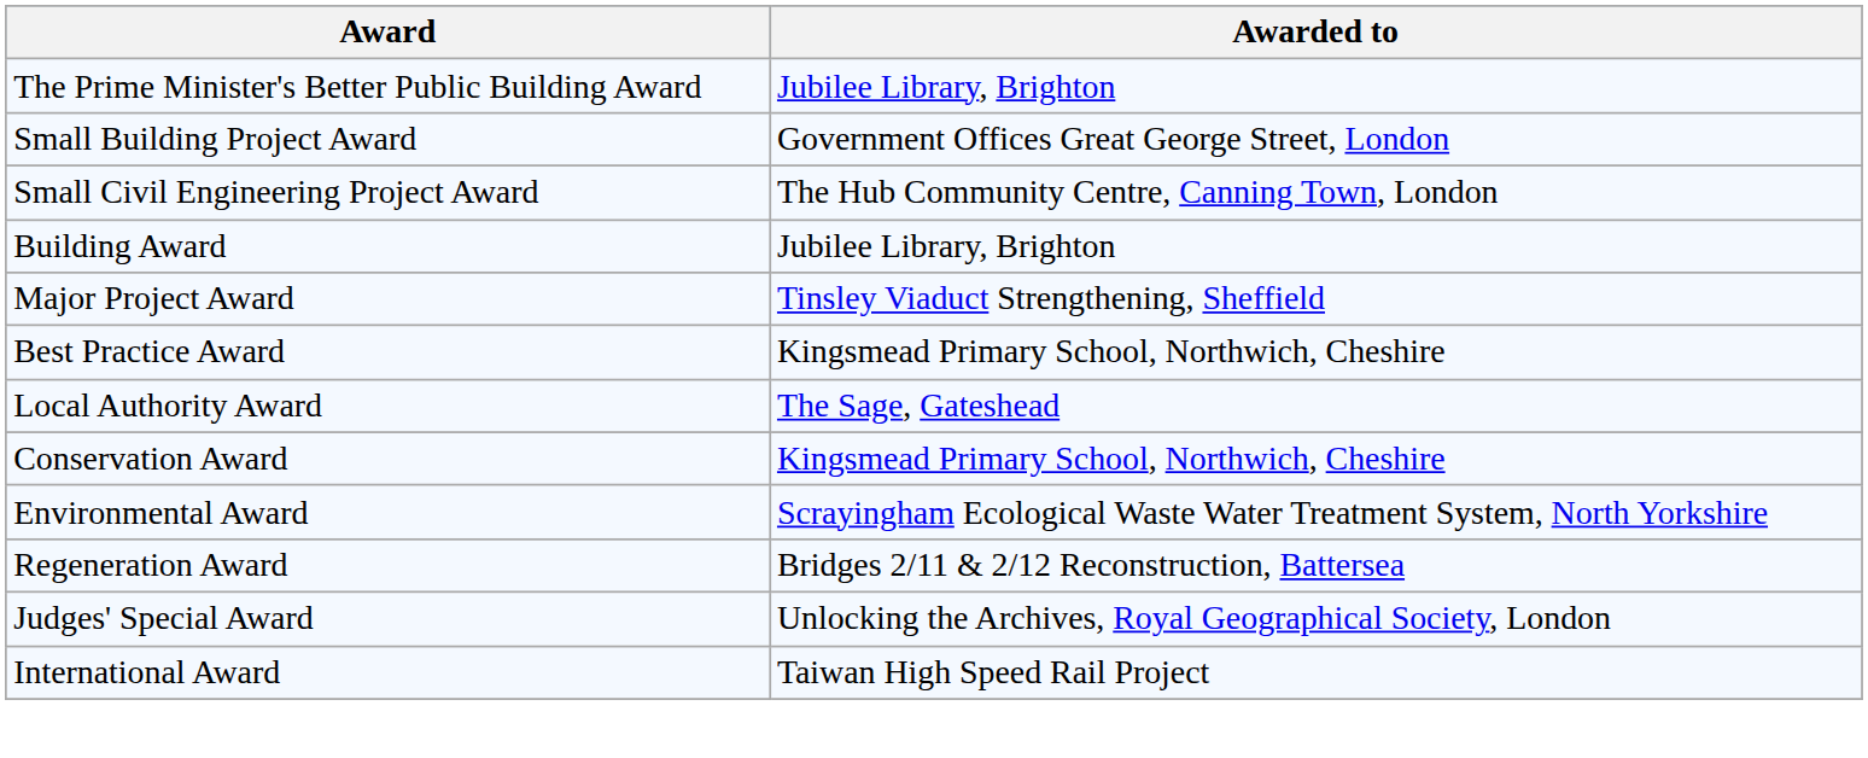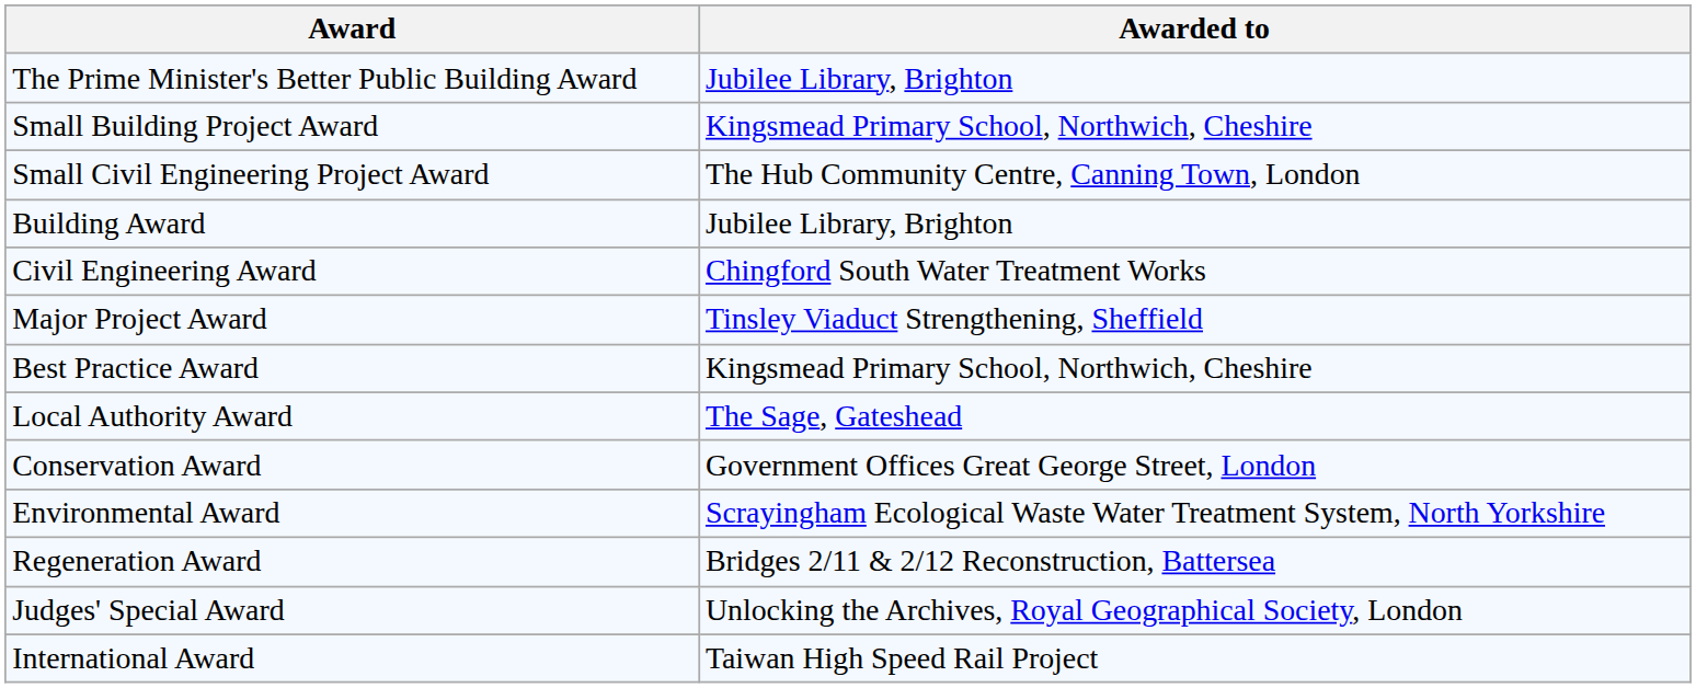Small Building Project Award | Awarded to: Government Offices Great George Street, London -> Kingsmead Primary School, Northwich, Cheshire
+ row: Civil Engineering Award | Chingford South Water Treatment Works
Conservation Award | Awarded to: Kingsmead Primary School, Northwich, Cheshire -> Government Offices Great George Street, London
